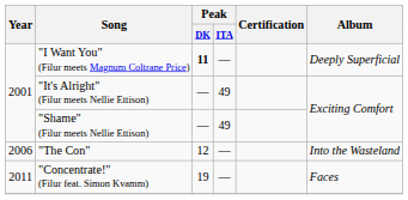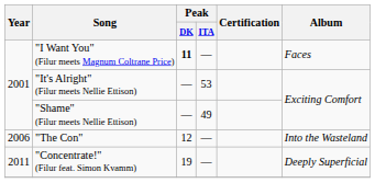"I Want You" (Filur meets Magnum Coltrane Price) | Album: Deeply Superficial -> Faces
"It's Alright" (Filur meets Nellie Ettison) | Peak / ITA: 49 -> 53
"Concentrate!" (Filur feat. Simon Kvamm) | Album: Faces -> Deeply Superficial
